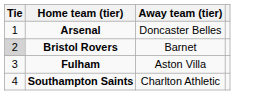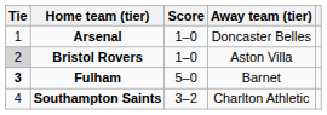+ column: Score | 1–0 | 1–0 | 5–0 | 3–2
Bristol Rovers | Away team (tier): Barnet -> Aston Villa
Fulham | Tie: normal -> bold
Fulham | Away team (tier): Aston Villa -> Barnet
